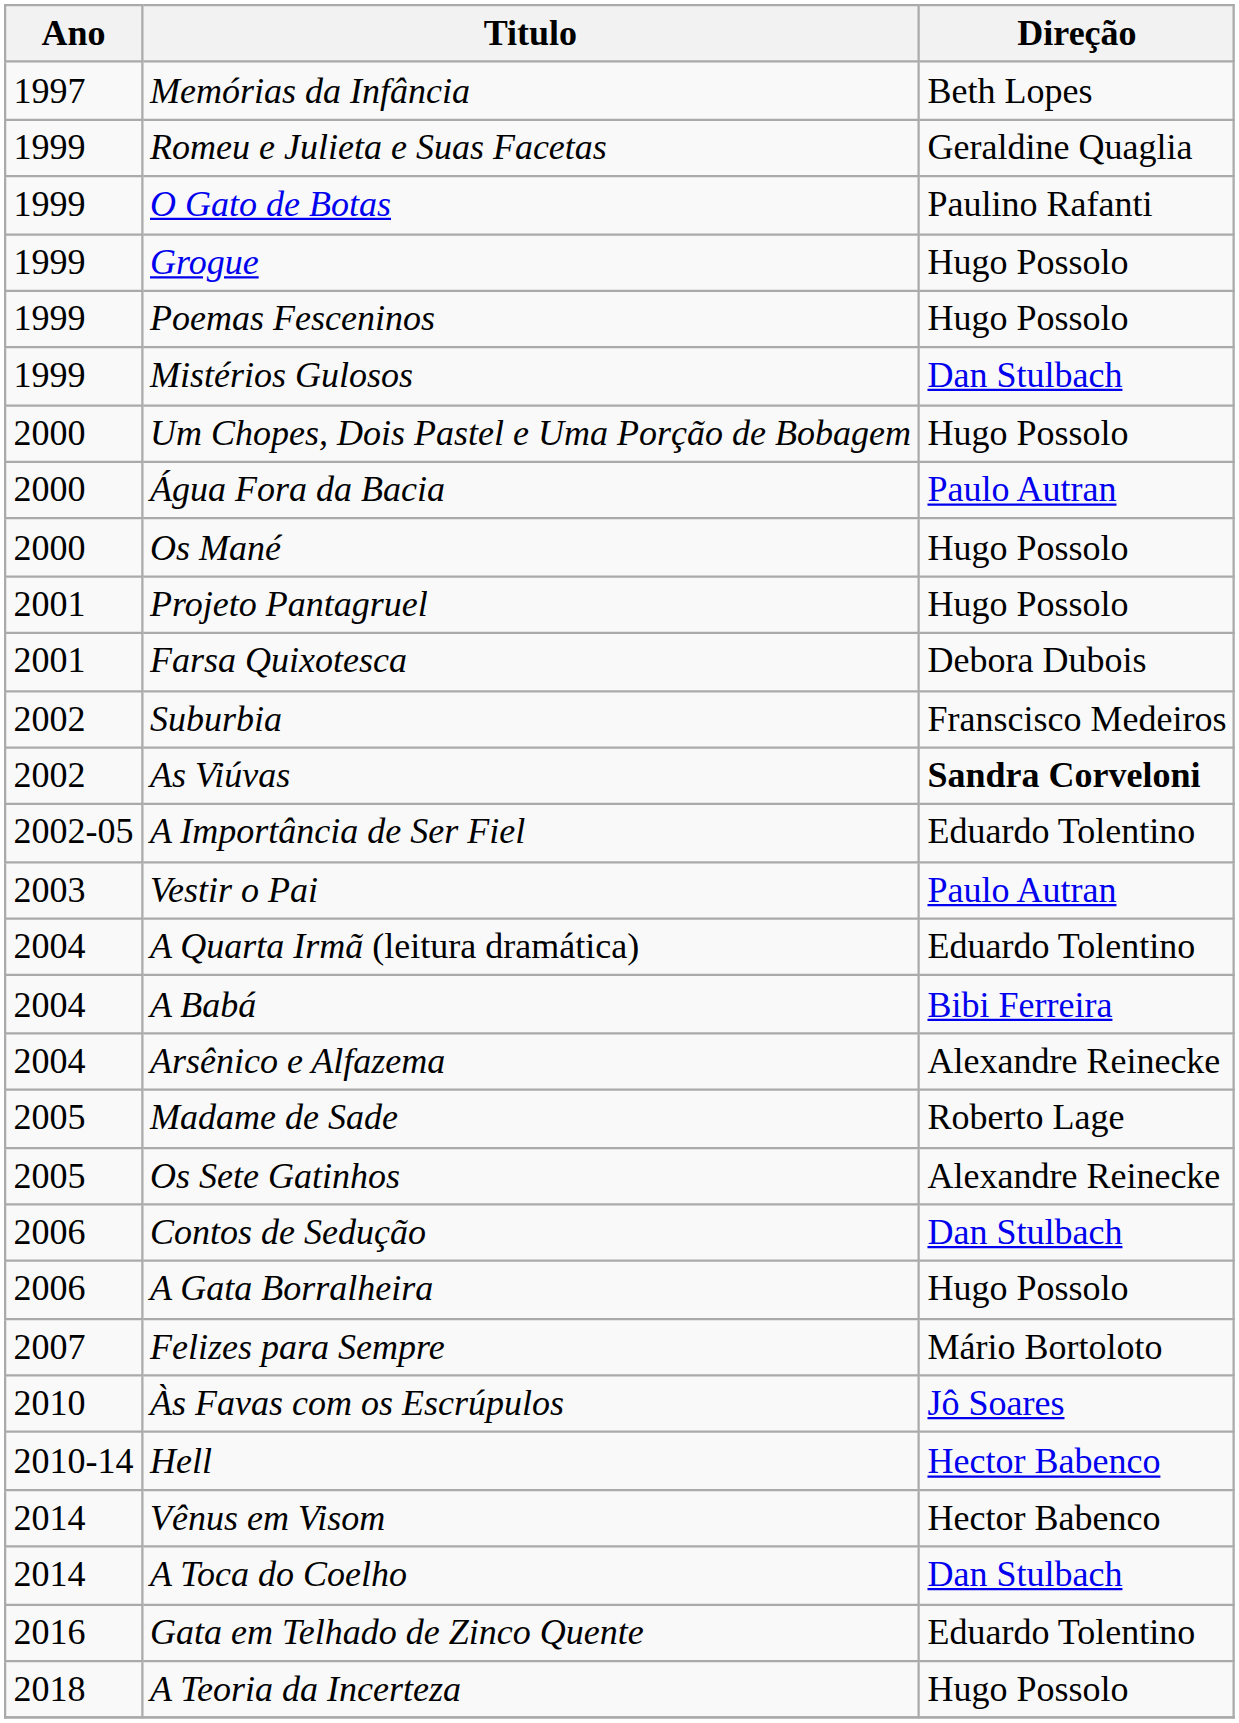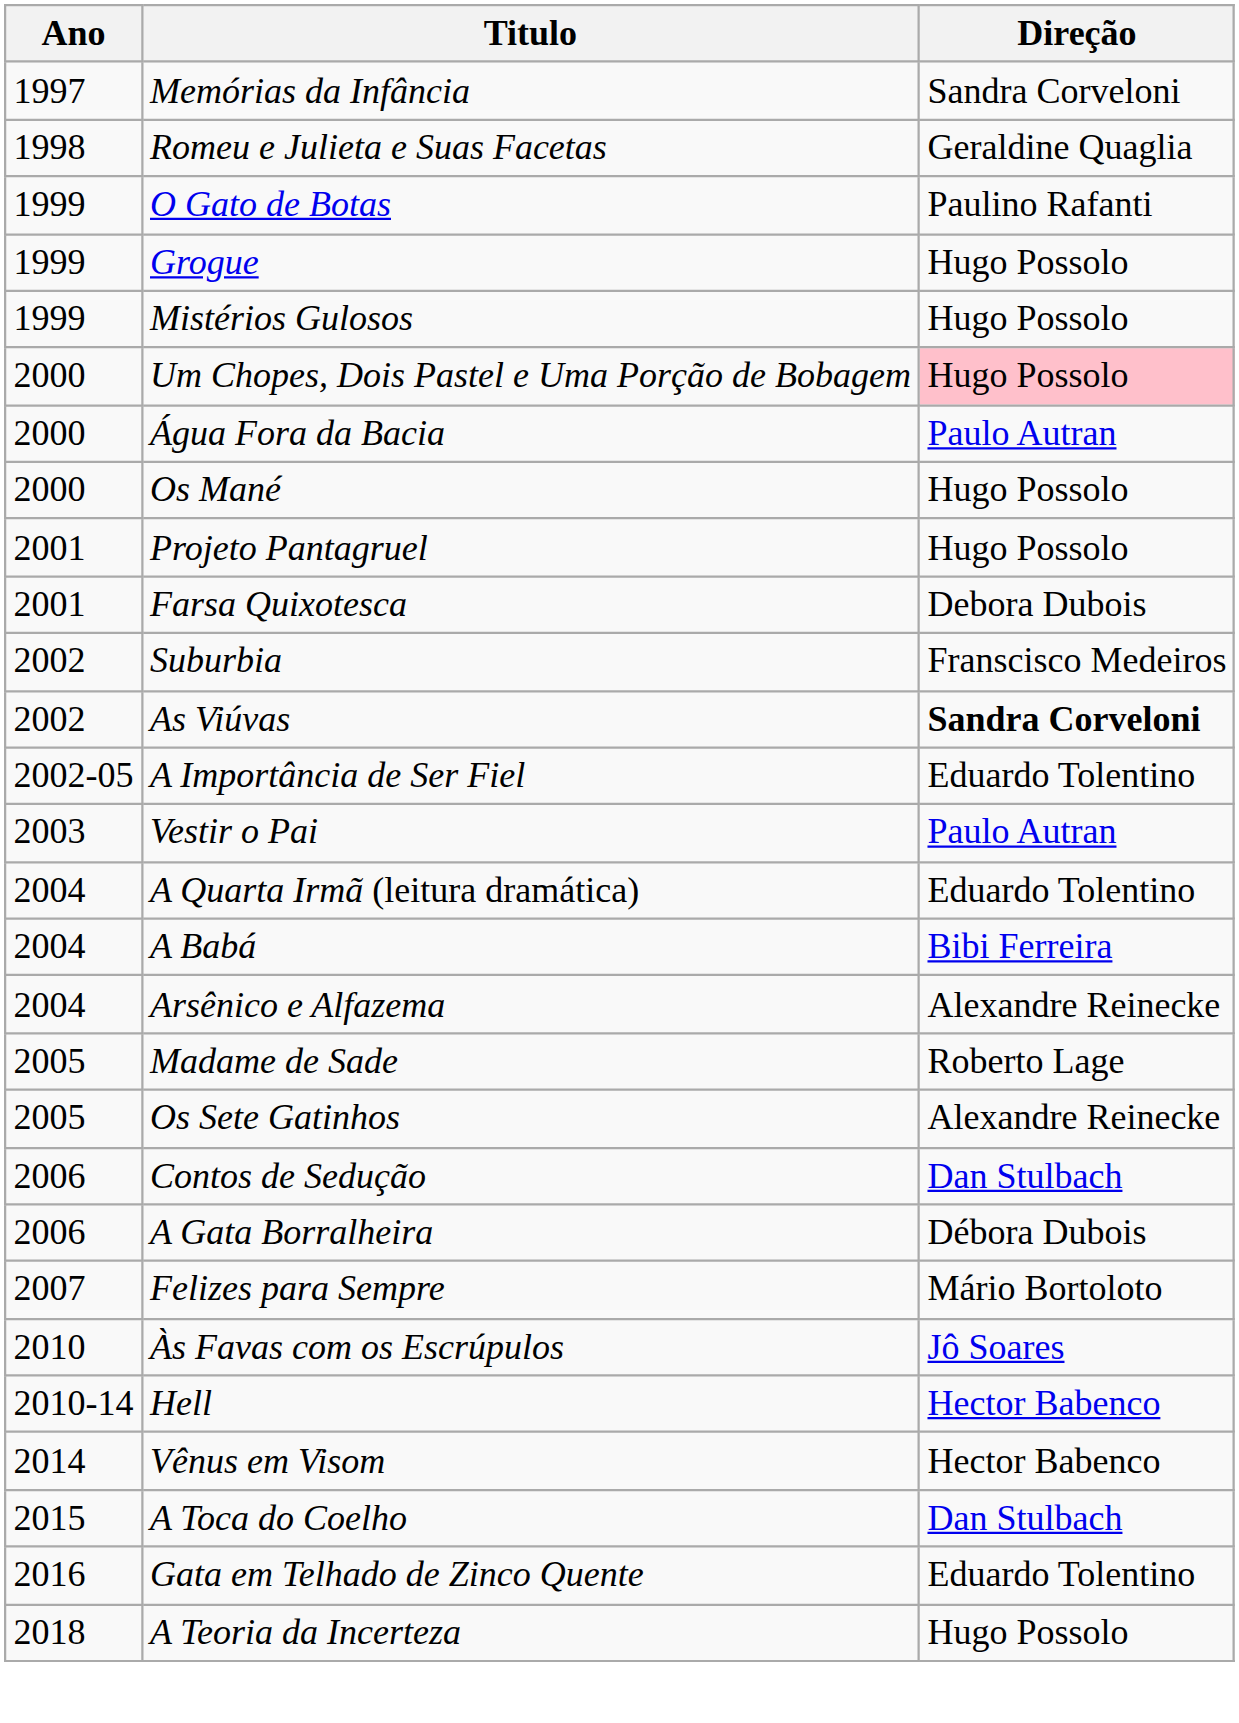Memórias da Infância | Direção: Beth Lopes -> Sandra Corveloni
Romeu e Julieta e Suas Facetas | Ano: 1999 -> 1998
- row: 1999 | Poemas Fesceninos | Hugo Possolo
Mistérios Gulosos | Direção: Dan Stulbach -> Hugo Possolo
Um Chopes, Dois Pastel e Uma Porção de Bobagem | Direção: no background -> pink background
A Gata Borralheira | Direção: Hugo Possolo -> Débora Dubois
A Toca do Coelho | Ano: 2014 -> 2015
